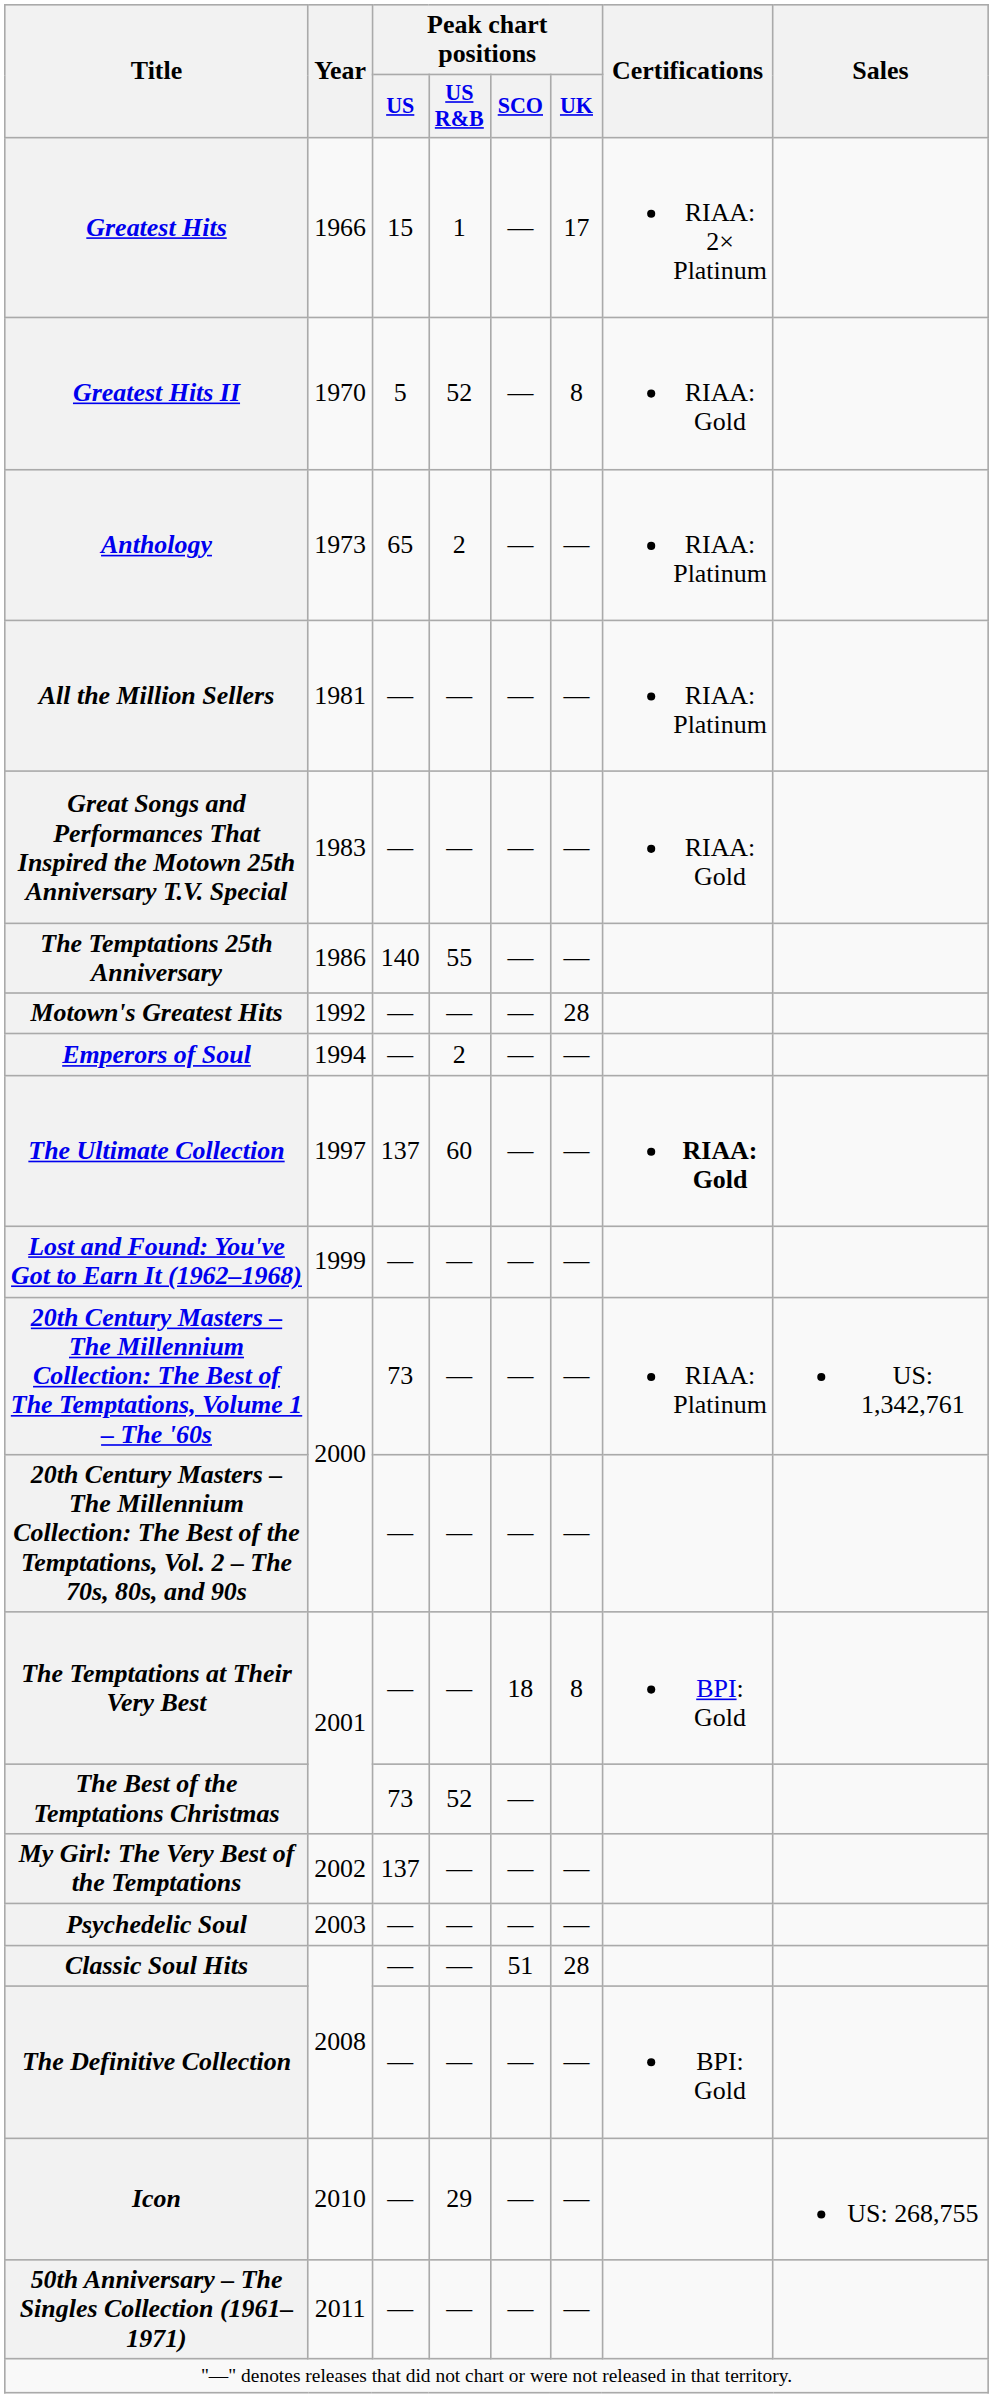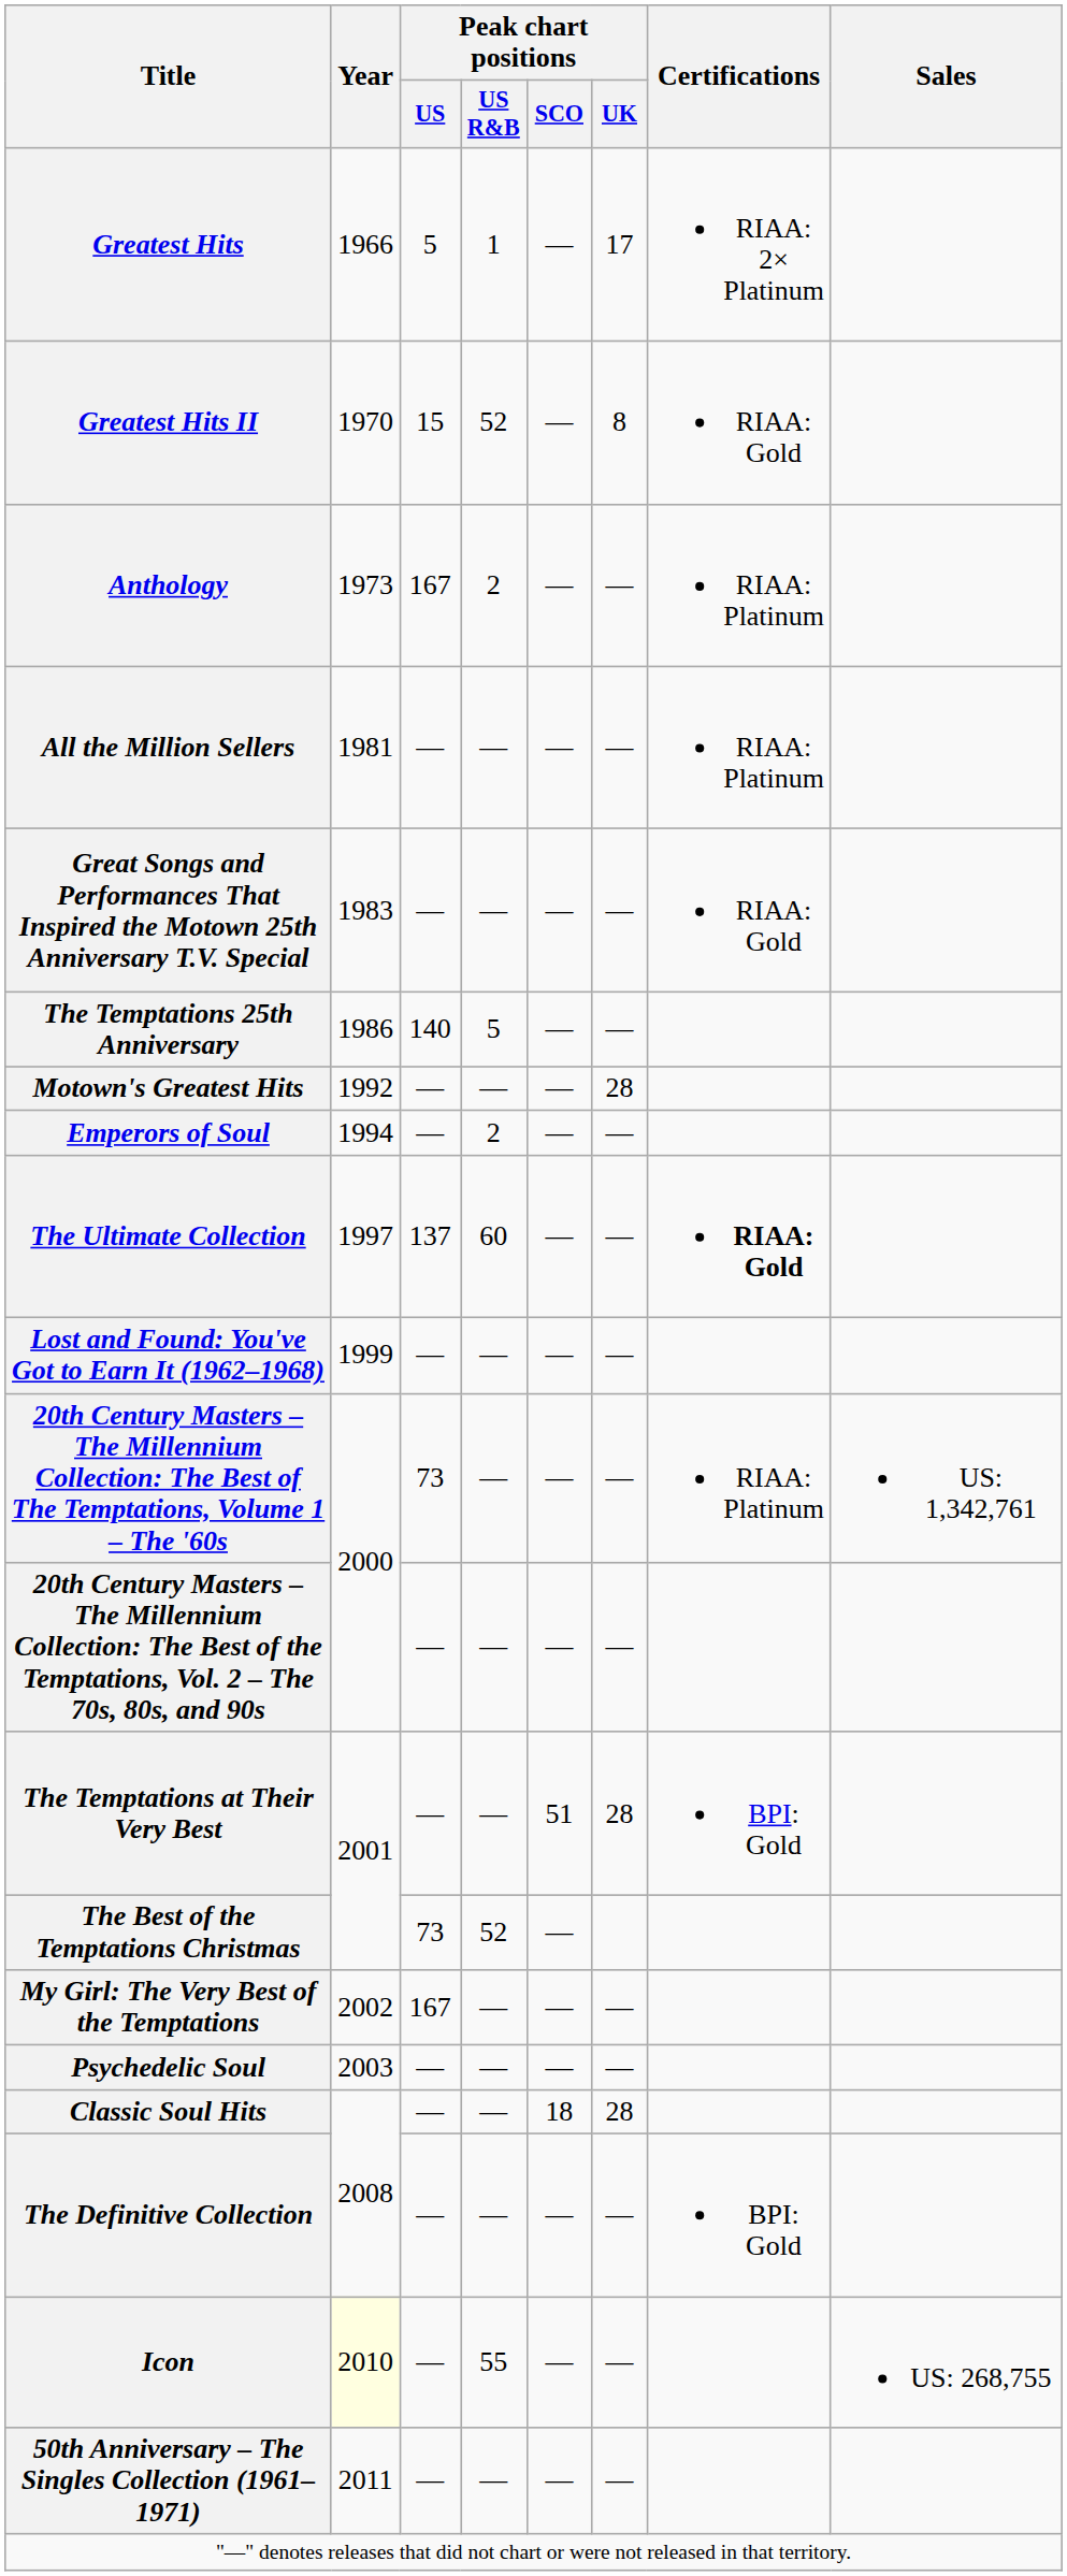Greatest Hits | Peak chart positions / US: 15 -> 5
Greatest Hits II | Peak chart positions / US: 5 -> 15
Anthology | Peak chart positions / US: 65 -> 167
The Temptations 25th Anniversary | Peak chart positions / US R&B: 55 -> 5
The Temptations at Their Very Best | Peak chart positions / SCO: 18 -> 51
The Temptations at Their Very Best | Peak chart positions / UK: 8 -> 28
My Girl: The Very Best of the Temptations | Peak chart positions / US: 137 -> 167
Classic Soul Hits | Peak chart positions / SCO: 51 -> 18
Icon | Year: no background -> lightyellow background
Icon | Peak chart positions / US R&B: 29 -> 55
